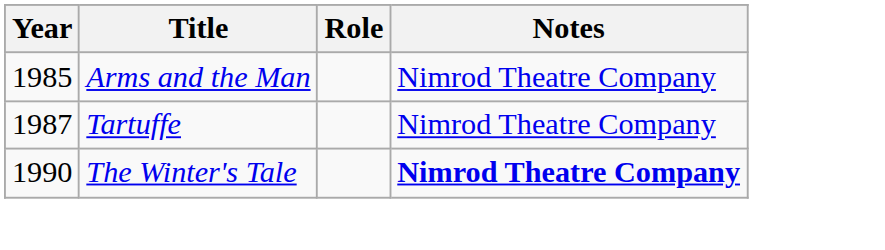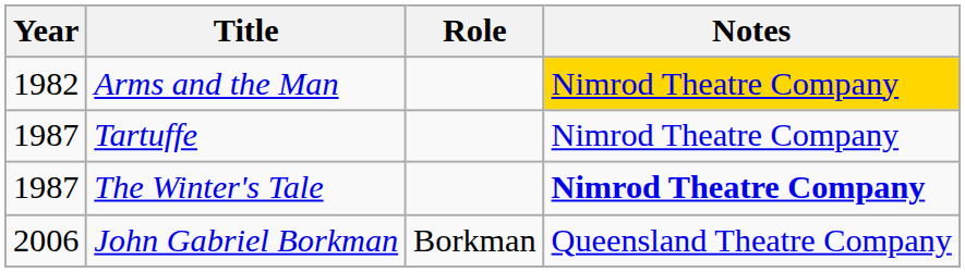Arms and the Man | Year: 1985 -> 1982
Arms and the Man | Notes: no background -> gold background
The Winter's Tale | Year: 1990 -> 1987
+ row: 2006 | John Gabriel Borkman | Borkman | Queensland Theatre Company
